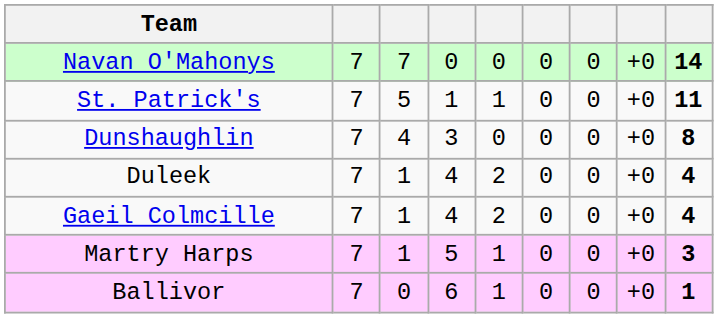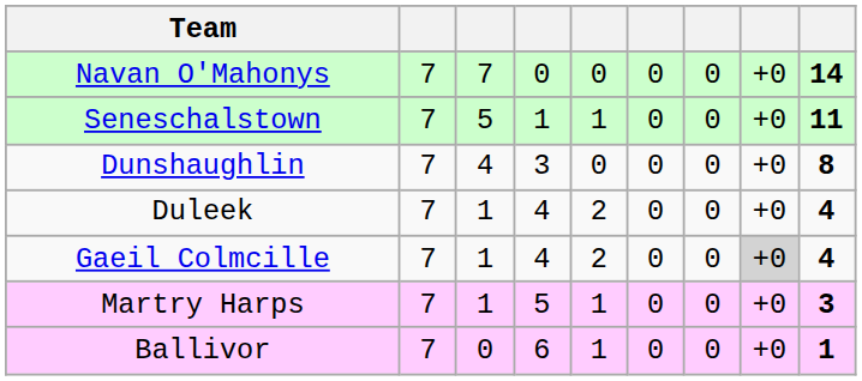+ row: Seneschalstown | 7 | 5 | 1 | 1 | 0 | 0 | +0 | 11
- row: St. Patrick's | 7 | 5 | 1 | 1 | 0 | 0 | +0 | 11
Gaeil Colmcille | column 8: no background -> lightgrey background
